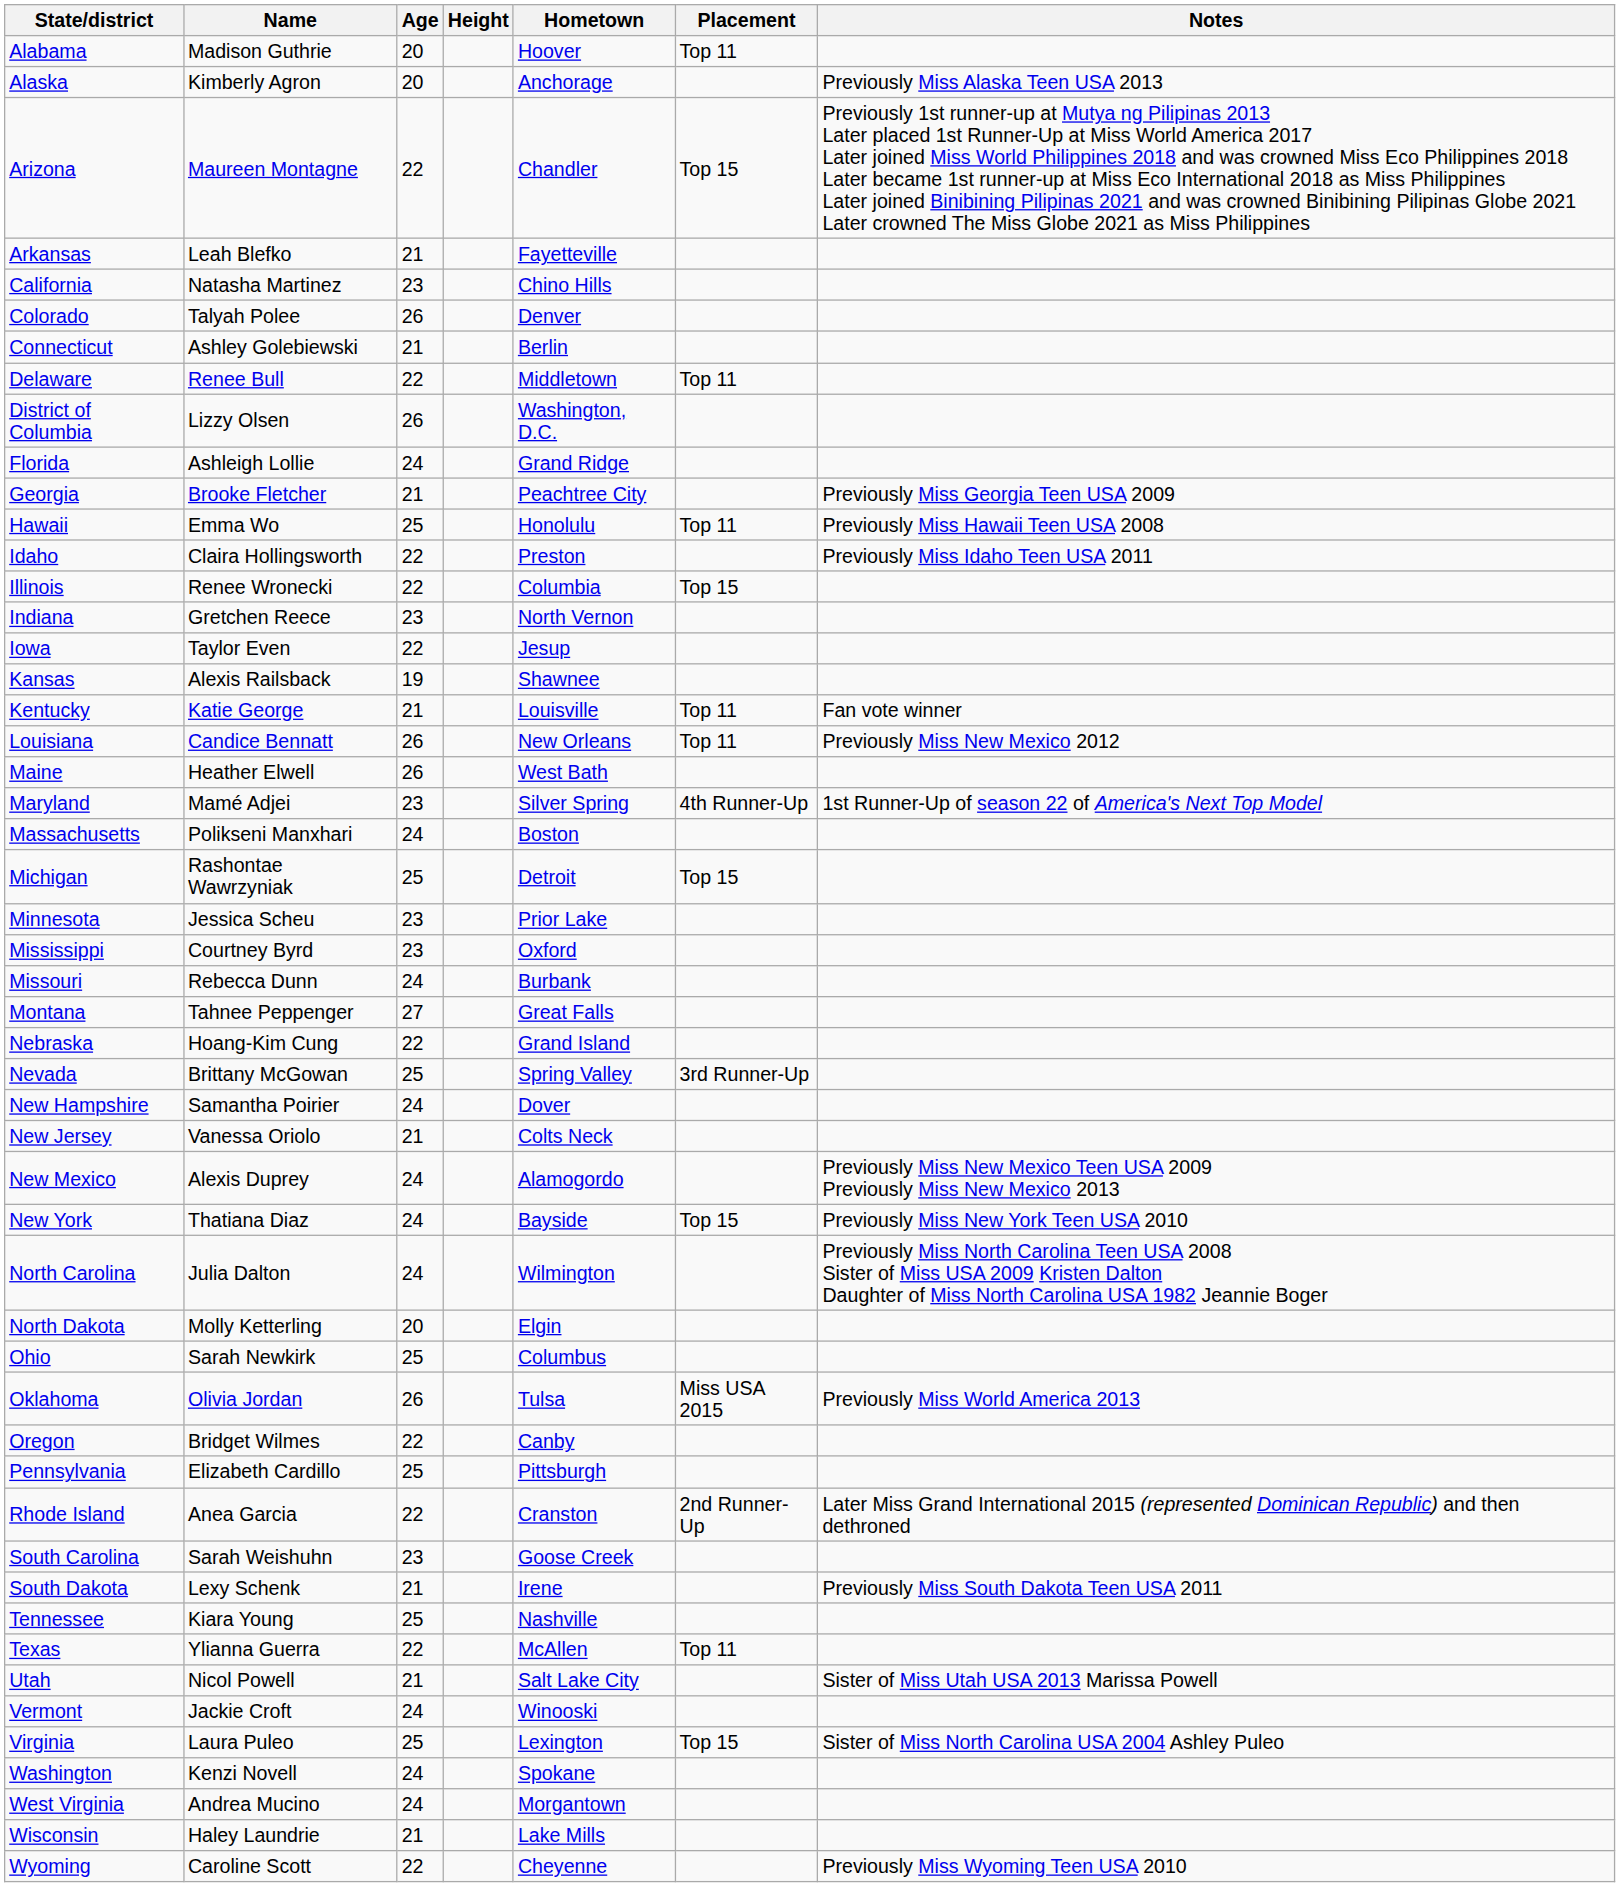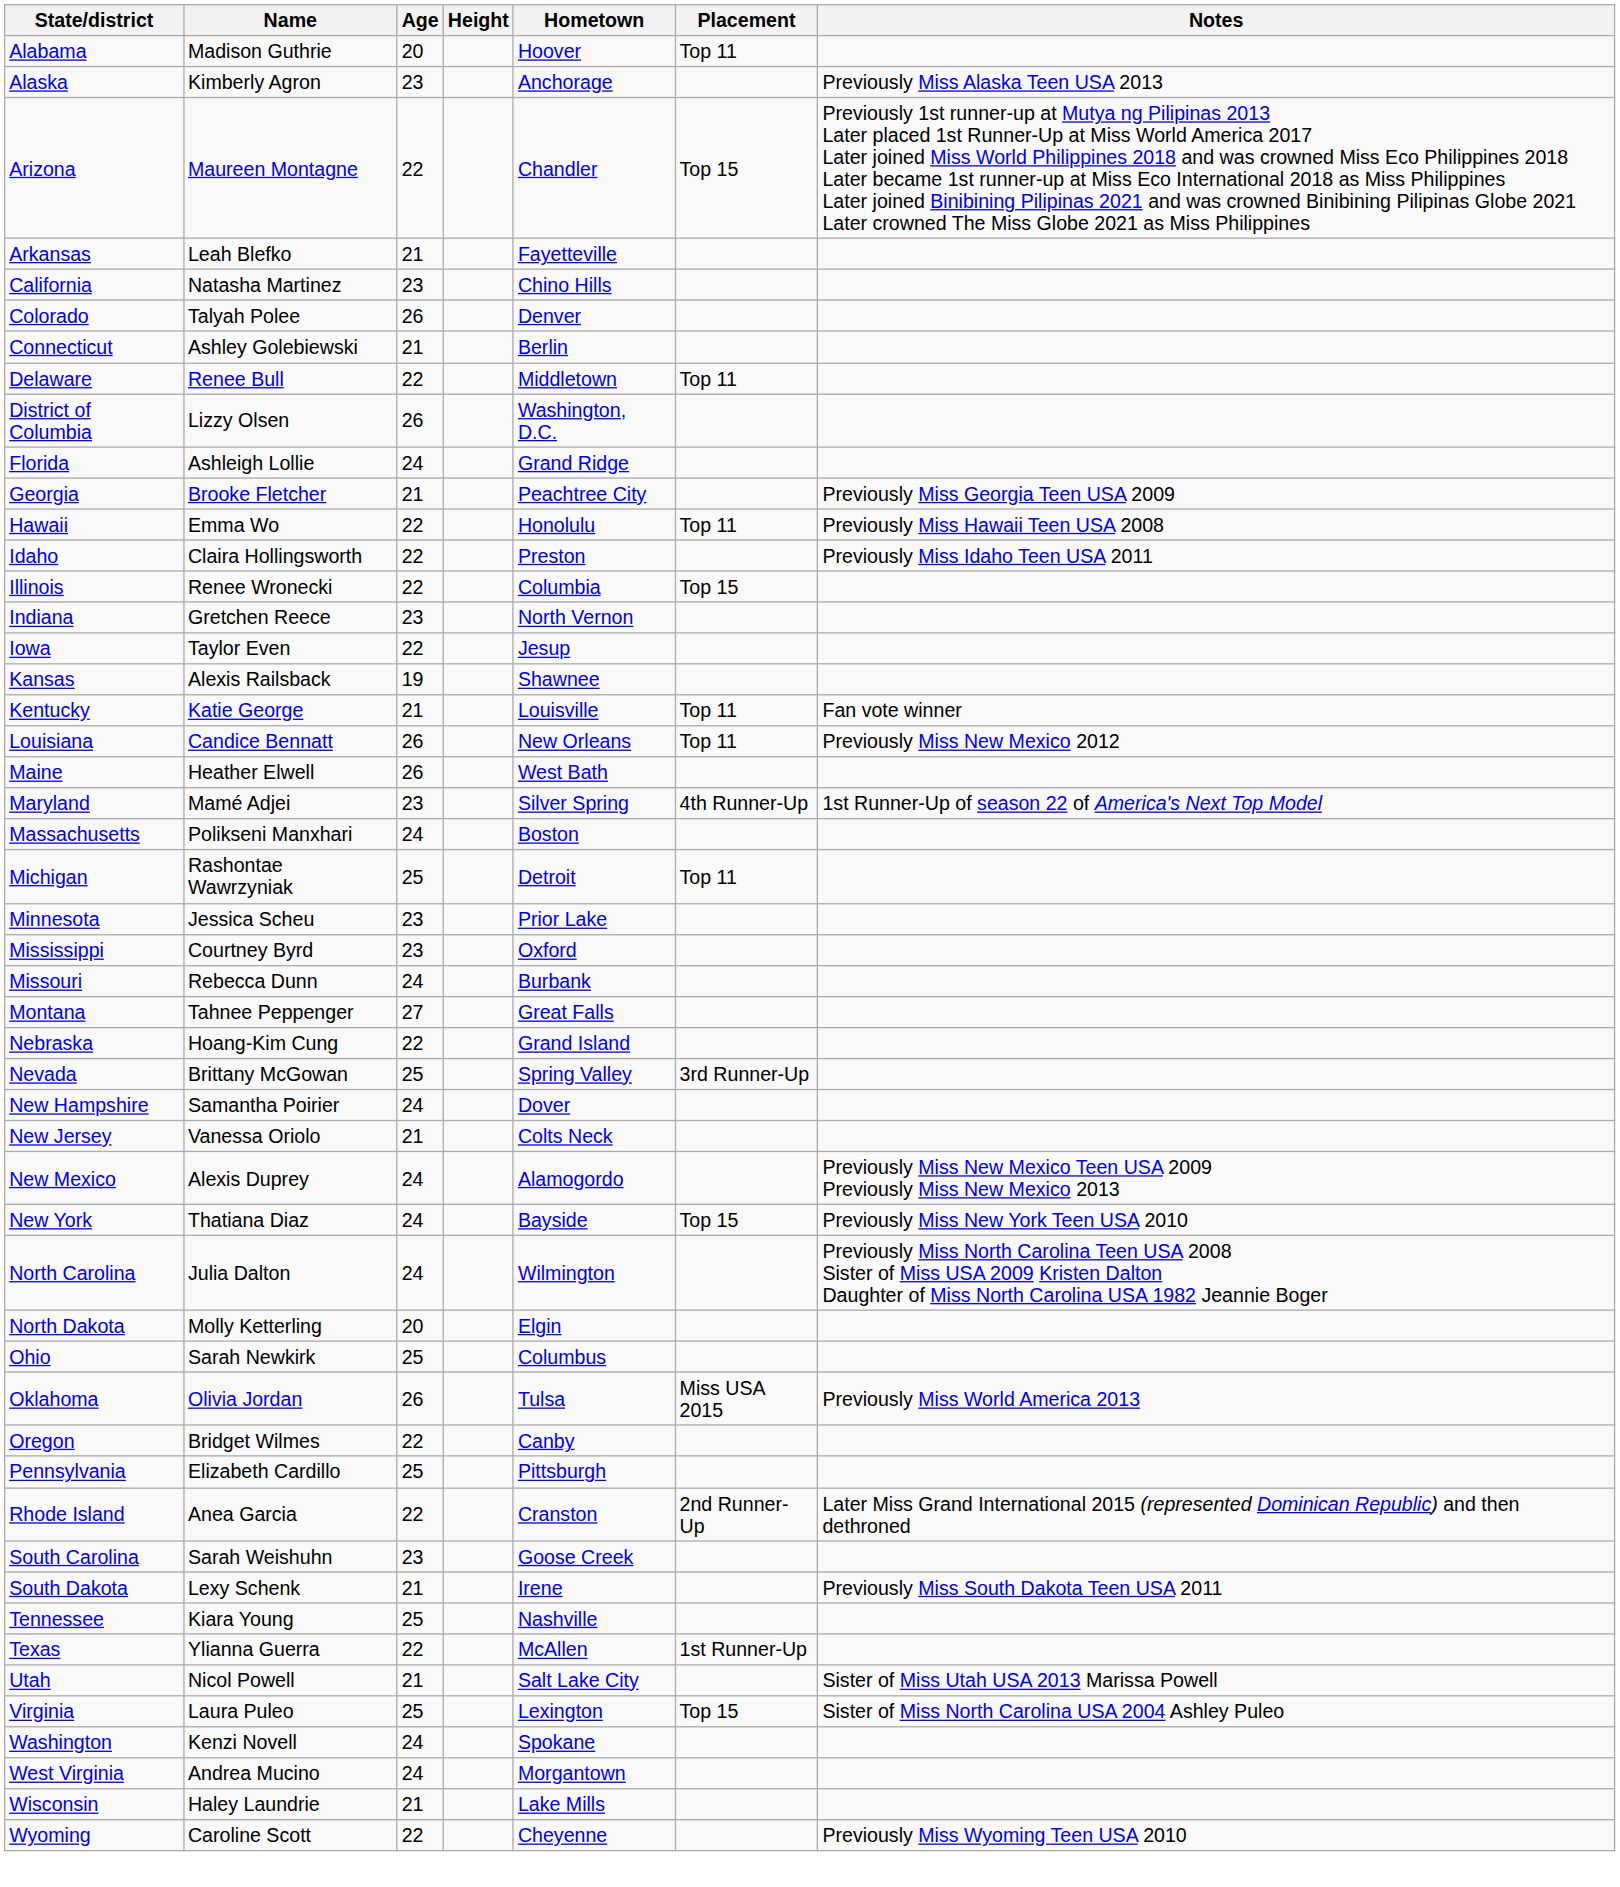Alaska | Age: 20 -> 23
Hawaii | Age: 25 -> 22
Michigan | Placement: Top 15 -> Top 11
Texas | Placement: Top 11 -> 1st Runner-Up
- row: Vermont | Jackie Croft | 24 | Winooski
